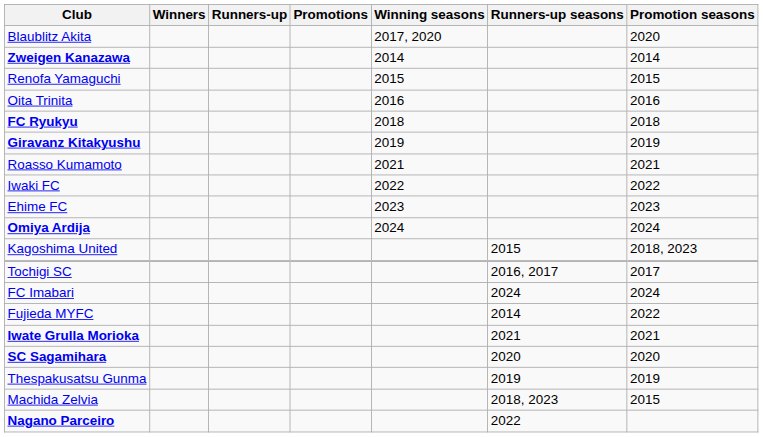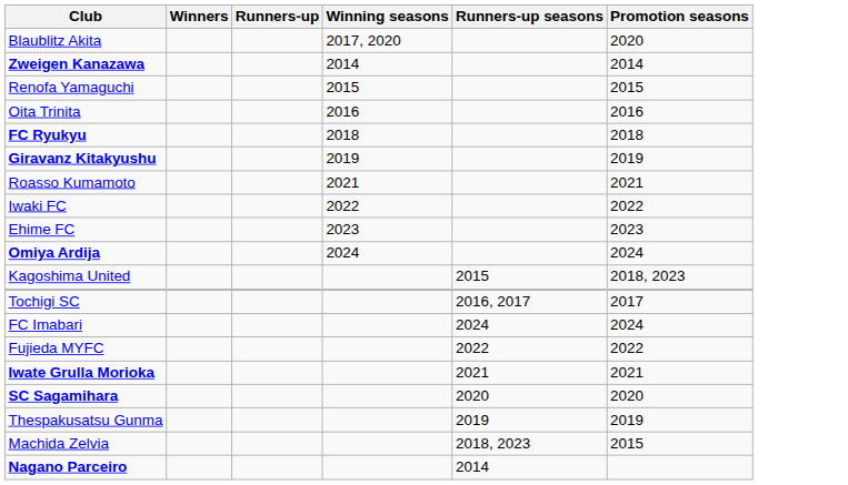- column: Promotions
Fujieda MYFC | Runners-up seasons: 2014 -> 2022
Nagano Parceiro | Runners-up seasons: 2022 -> 2014
